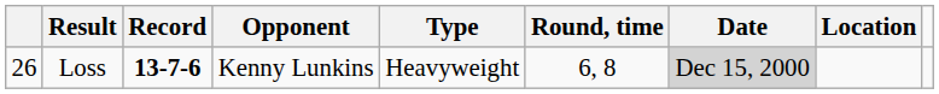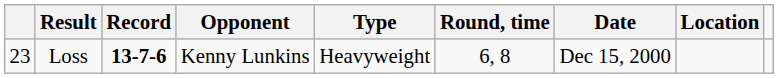Loss | column 1: 26 -> 23
Loss | Date: lightgrey background -> no background
